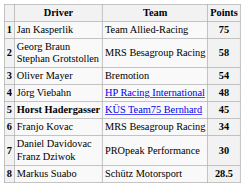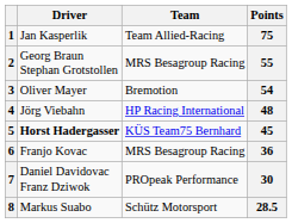2 | Points: 58 -> 55
6 | Points: 34 -> 36
